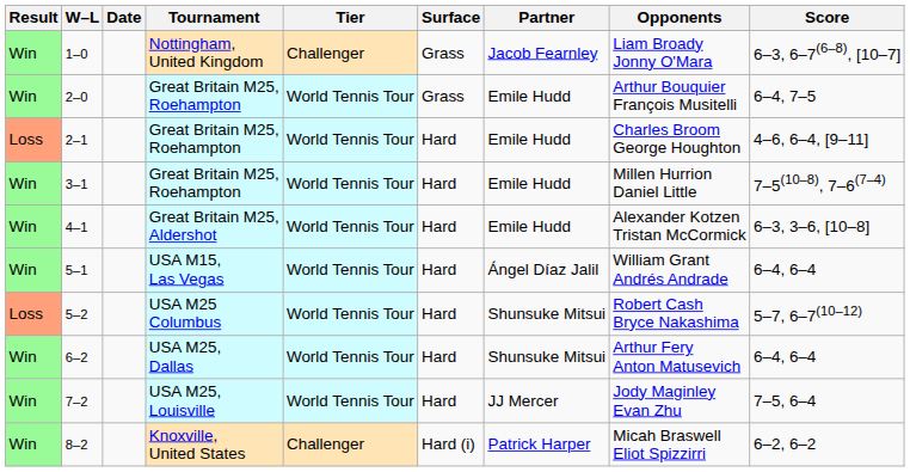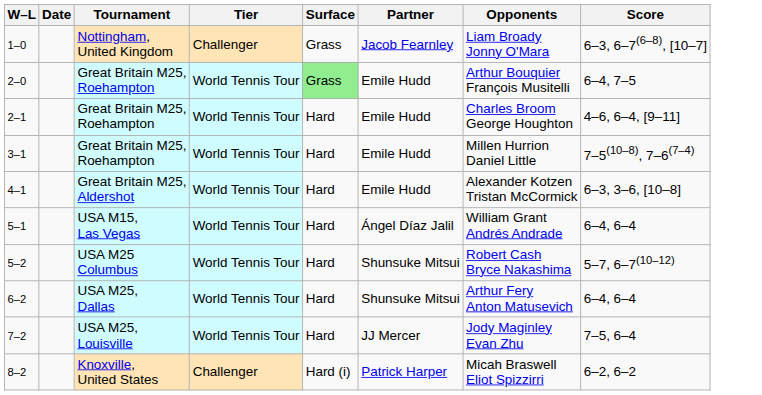- column: Result | Win | Win | Loss | Win | Win | Win | Loss | Win | Win | Win
2–0 | Surface: no background -> lightgreen background
